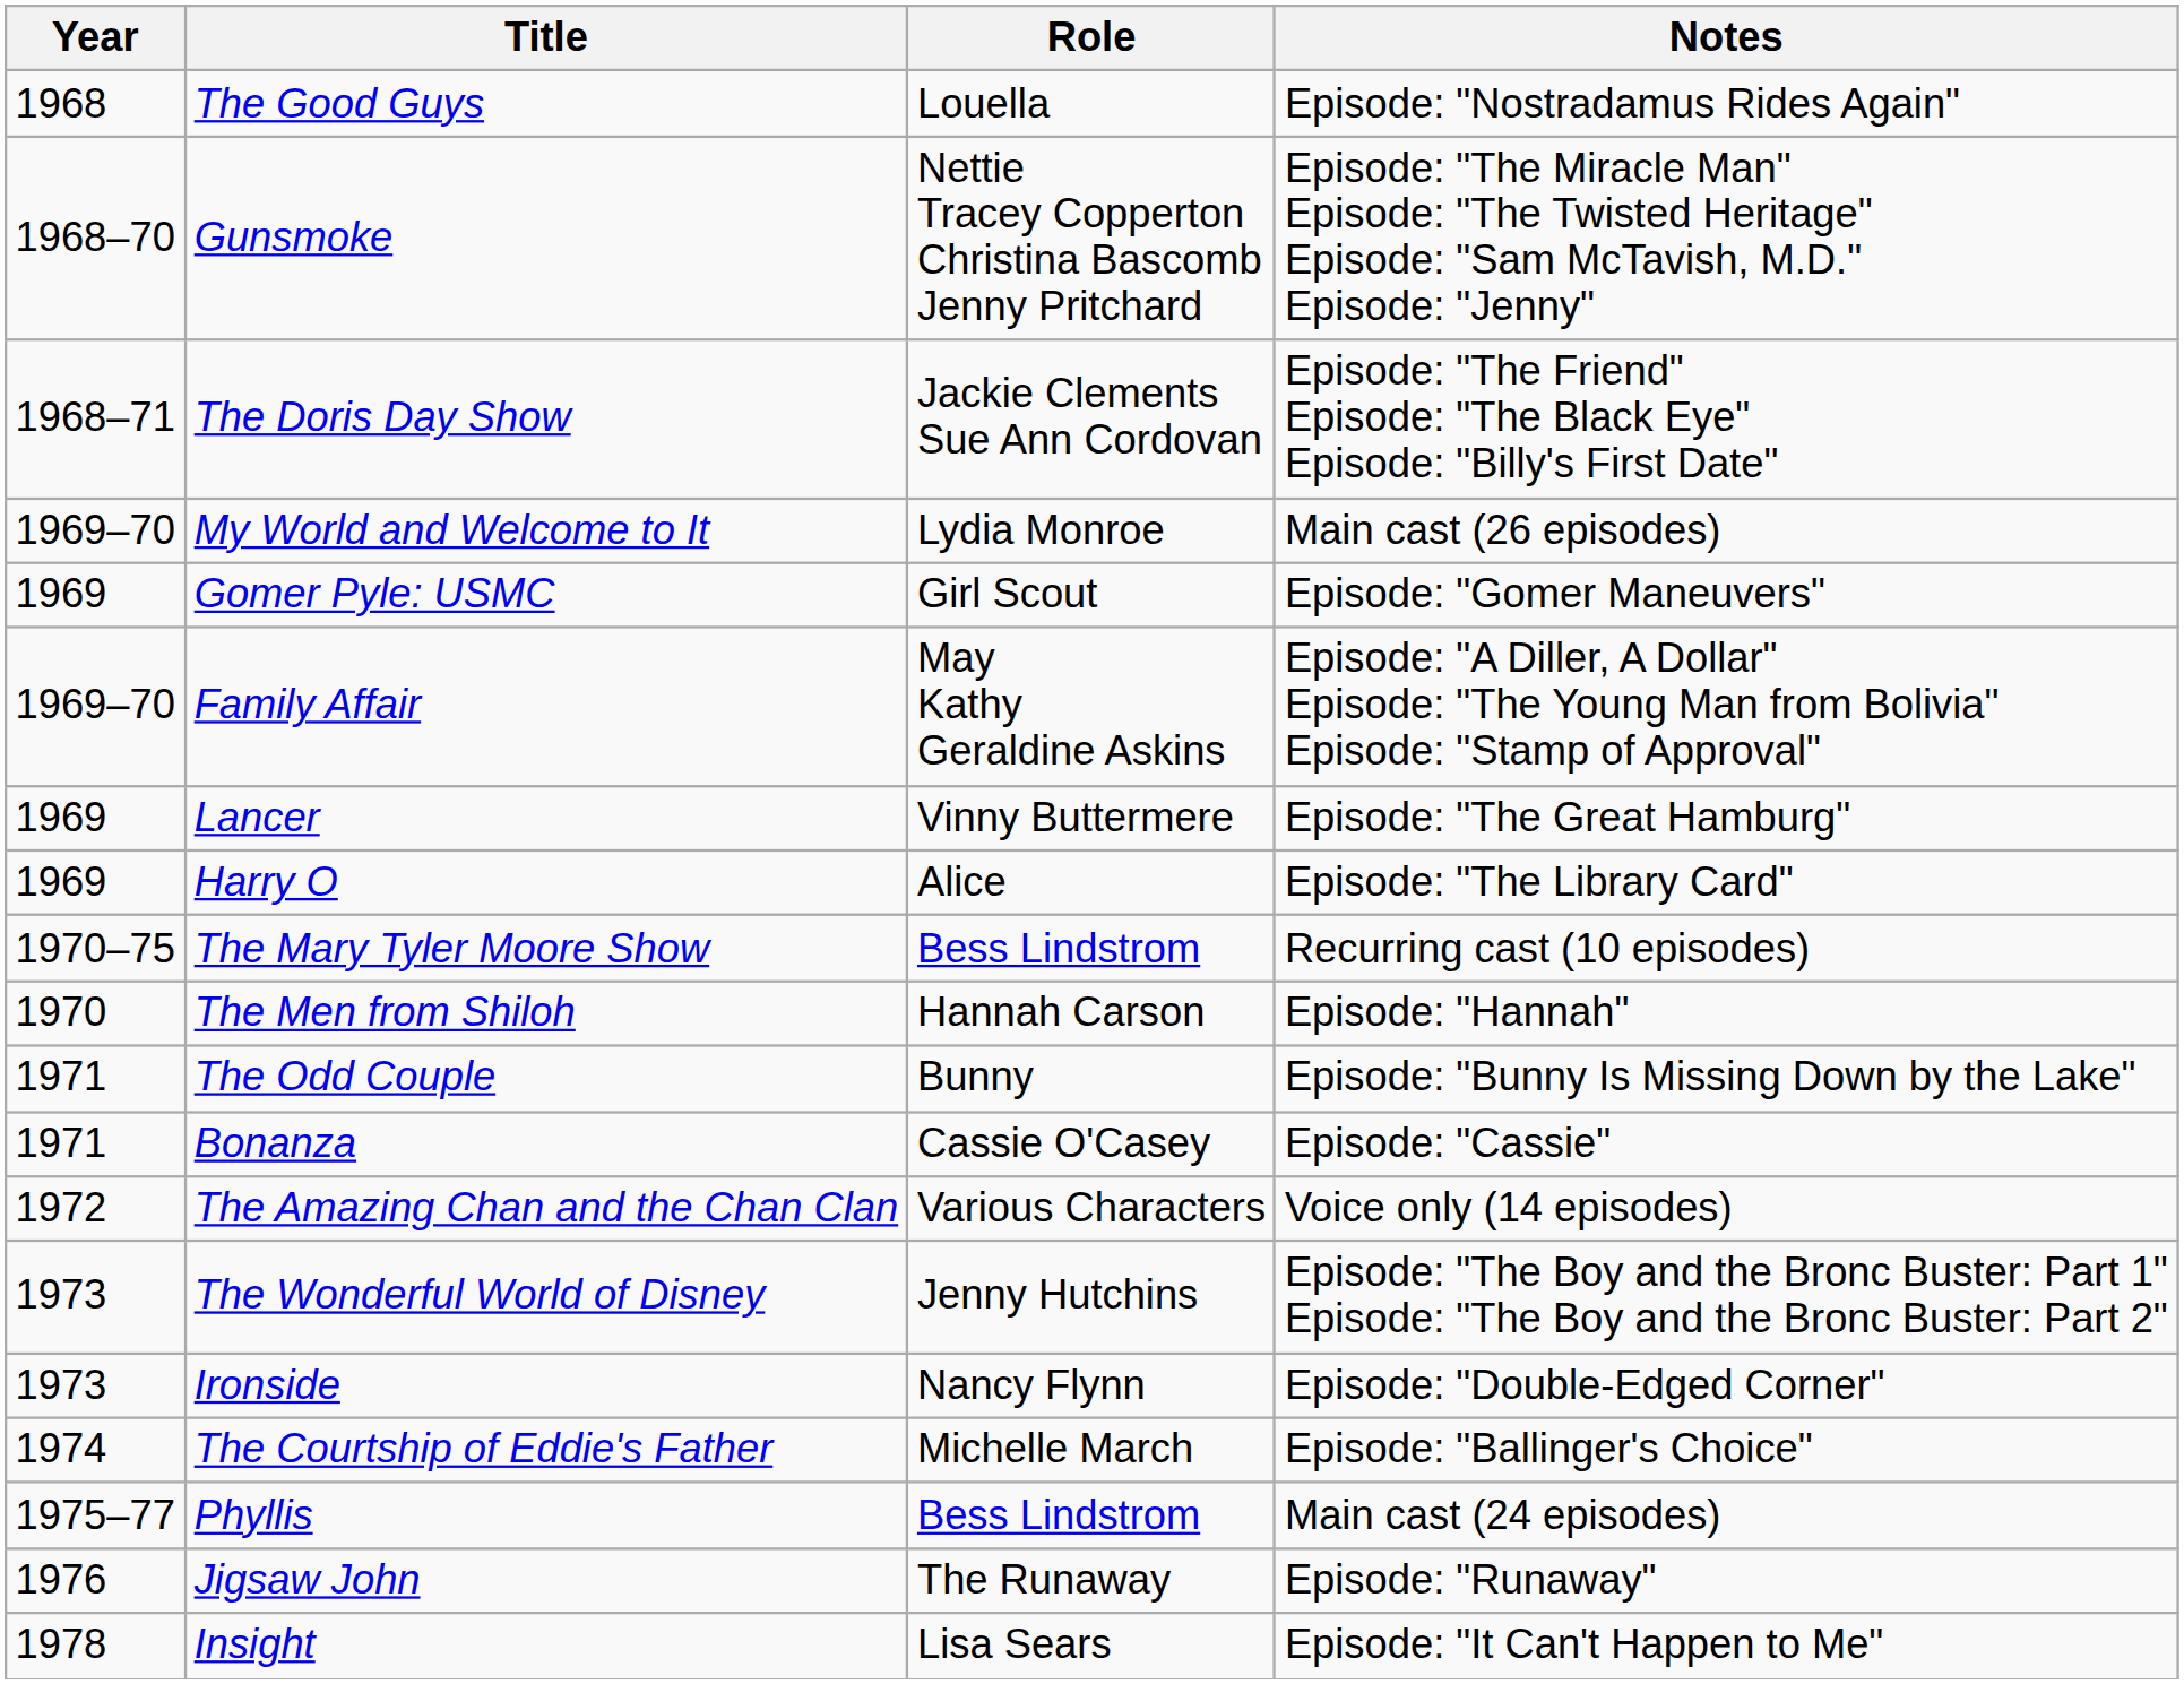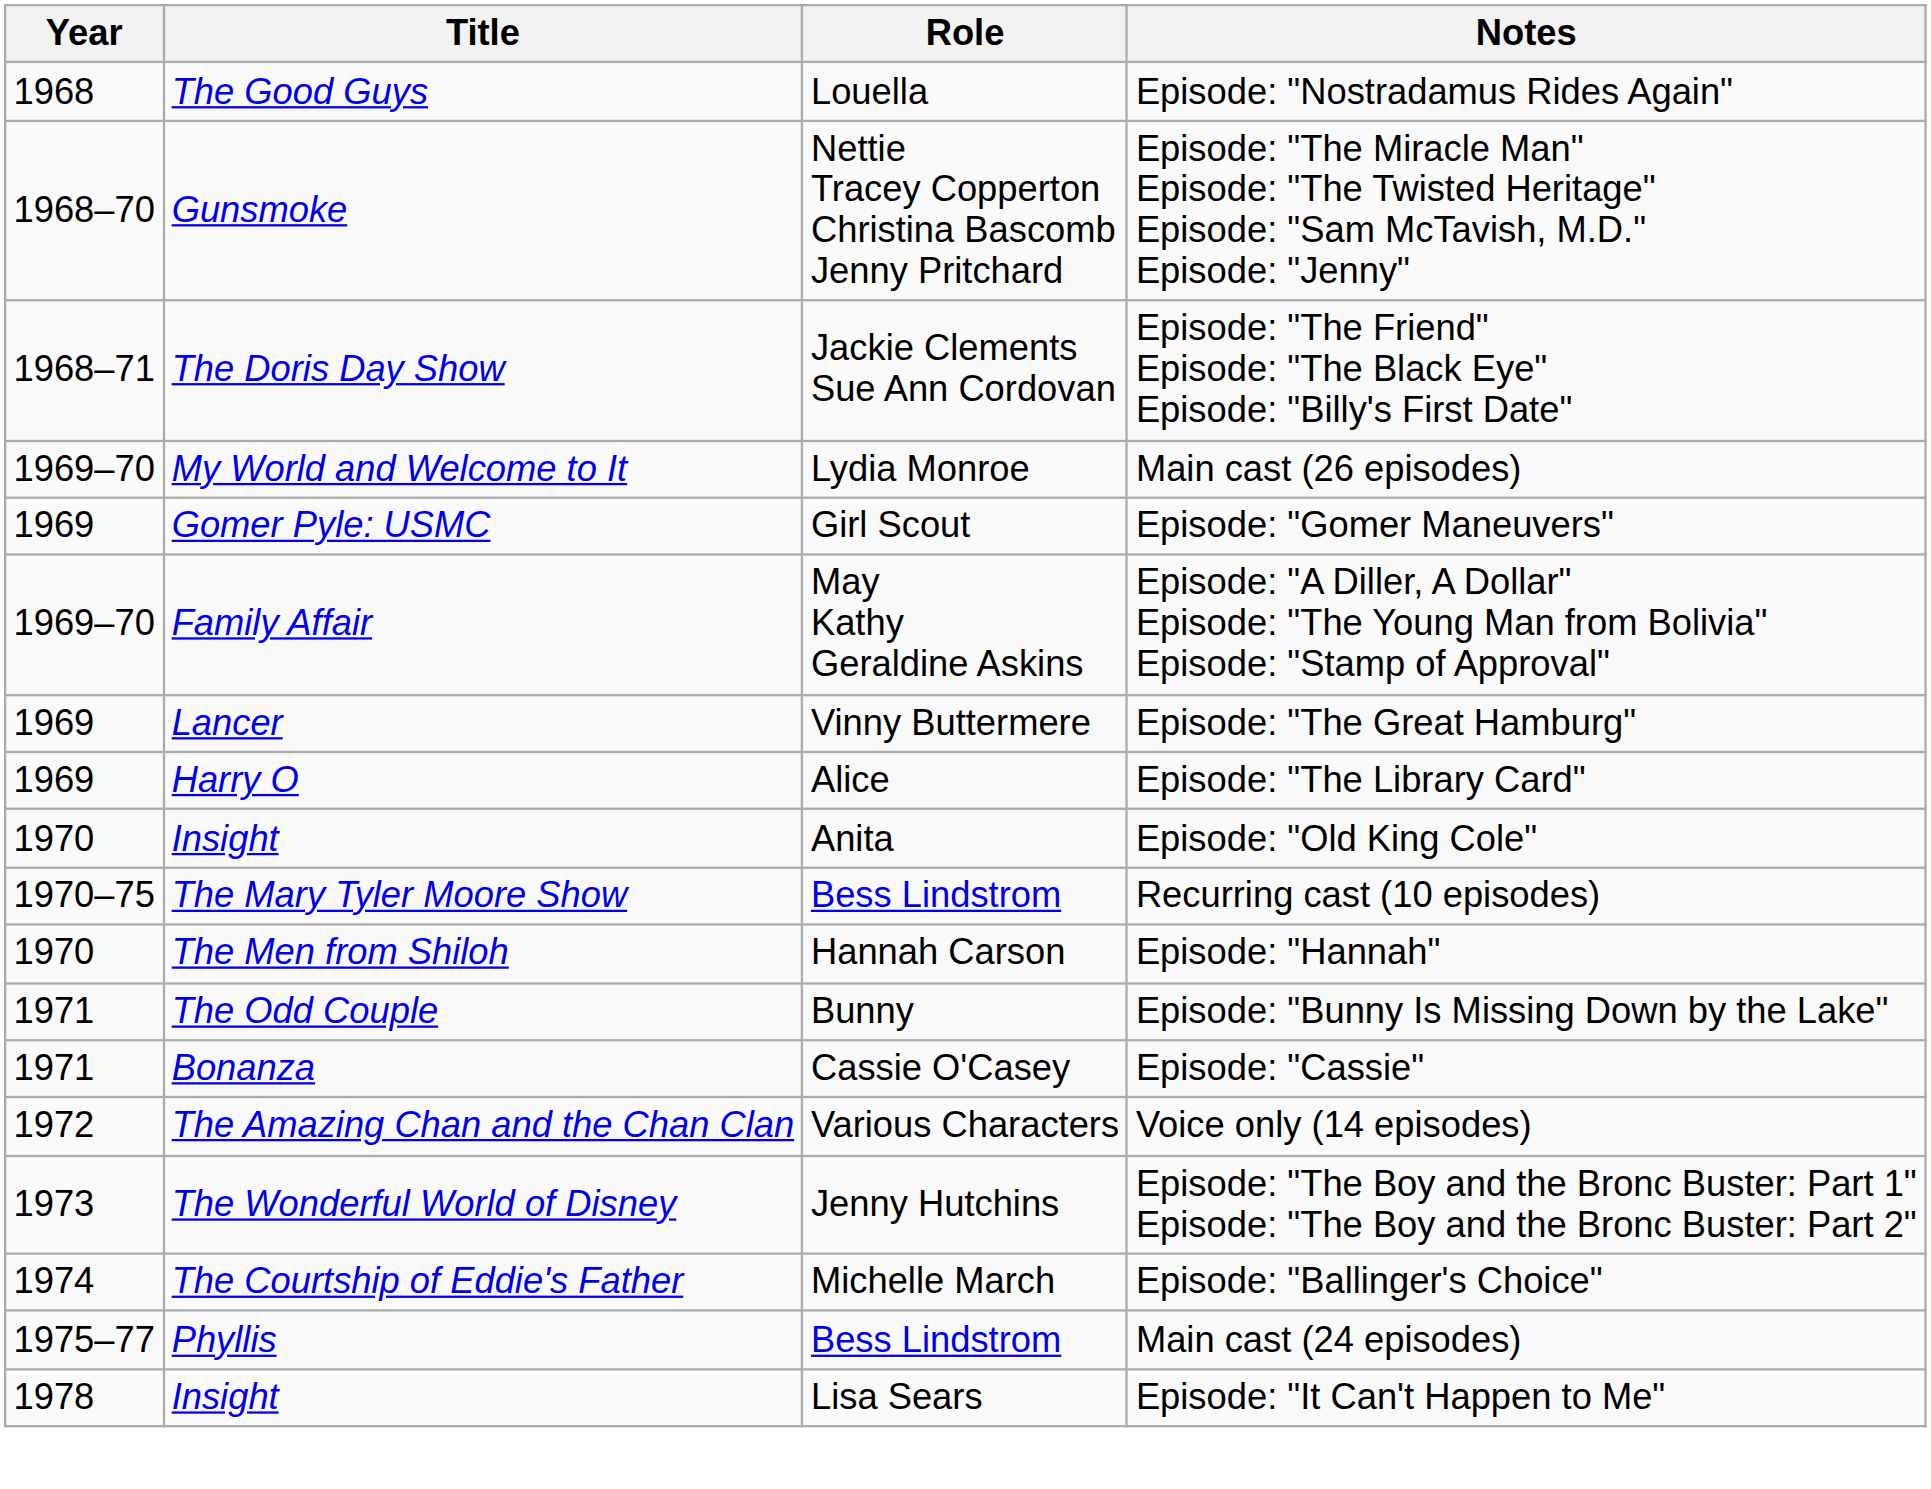+ row: 1970 | Insight | Anita | Episode: "Old King Cole"
- row: 1973 | Ironside | Nancy Flynn | Episode: "Double-Edged Corner"
- row: 1976 | Jigsaw John | The Runaway | Episode: "Runaway"
